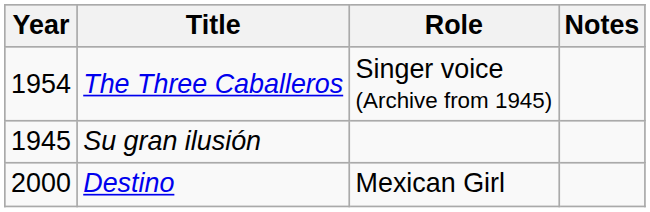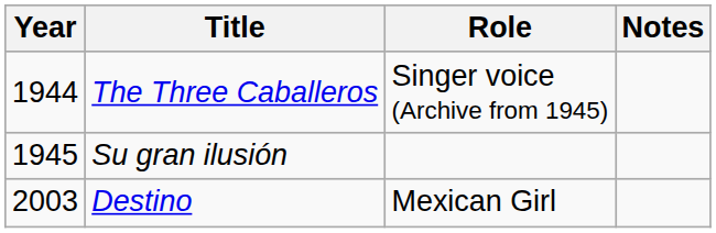The Three Caballeros | Year: 1954 -> 1944
Destino | Year: 2000 -> 2003
